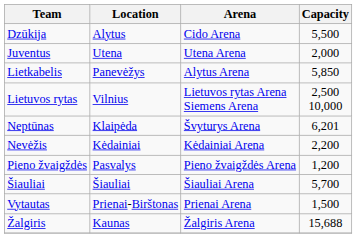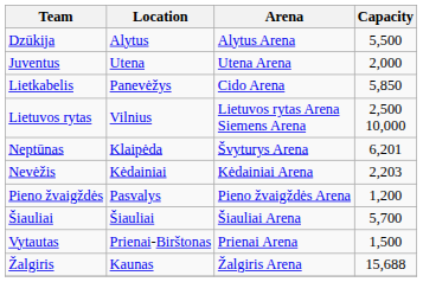Dzūkija | Arena: Cido Arena -> Alytus Arena
Lietkabelis | Arena: Alytus Arena -> Cido Arena
Nevėžis | Capacity: 2,200 -> 2,203
